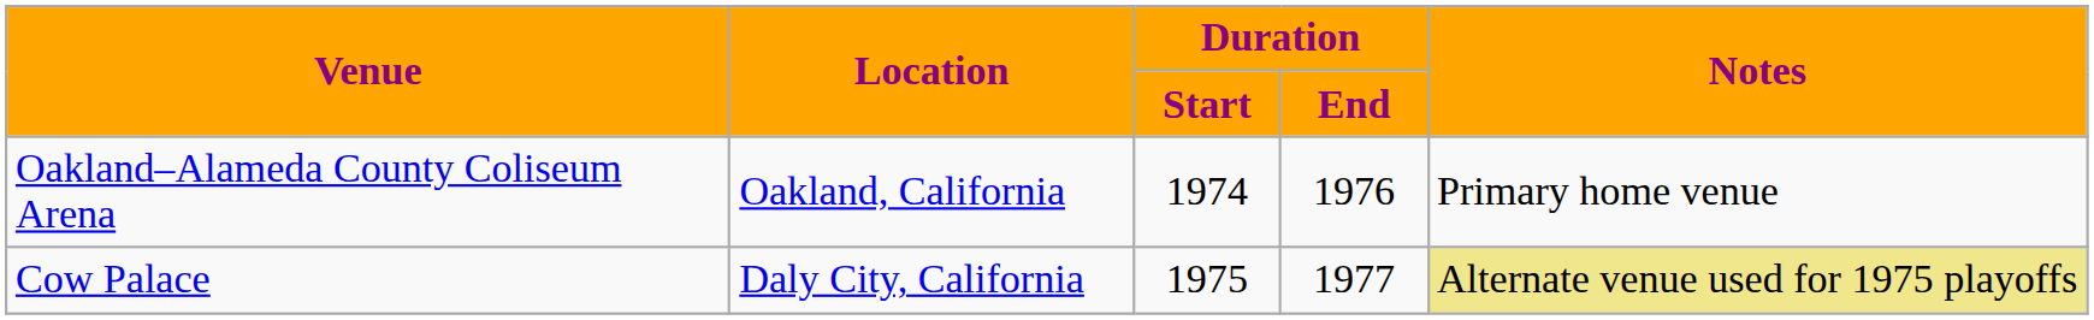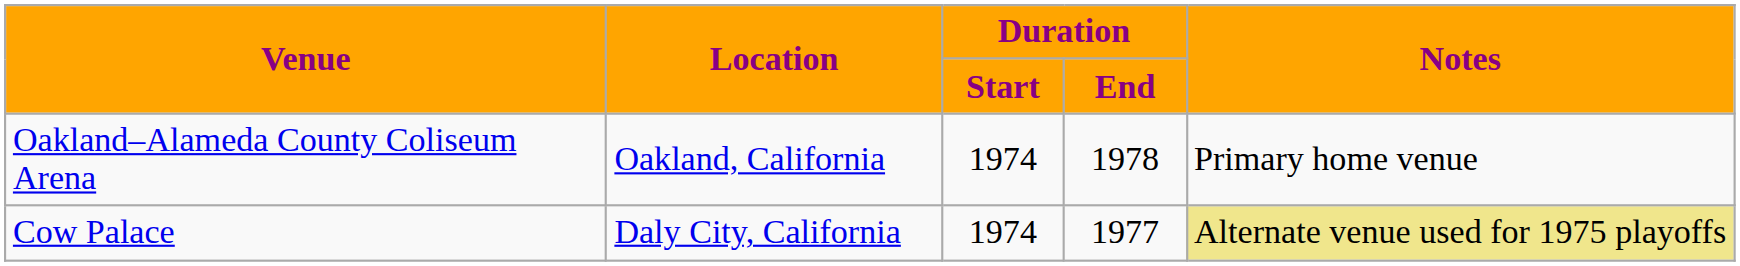Oakland–Alameda County Coliseum Arena | Duration / End: 1976 -> 1978
Cow Palace | Duration / Start: 1975 -> 1974
